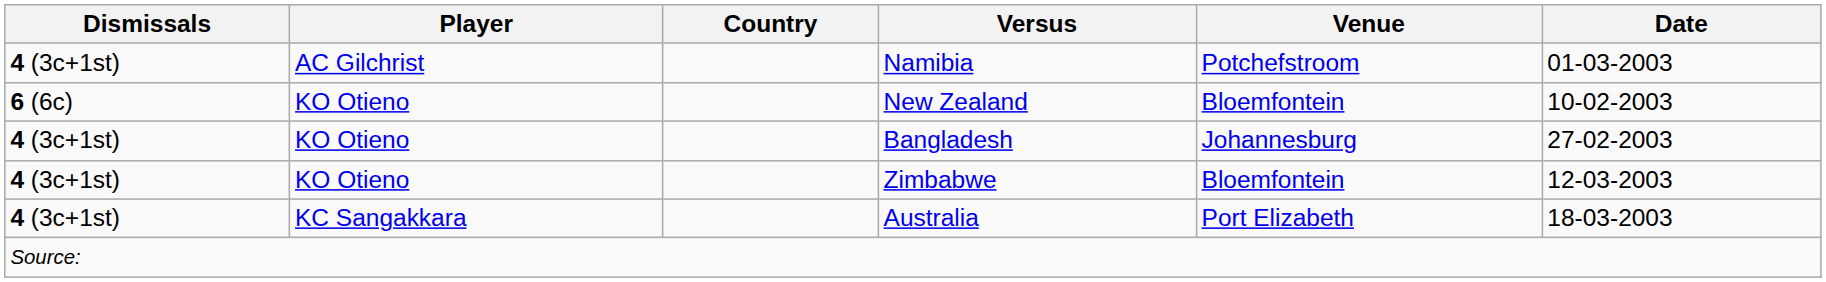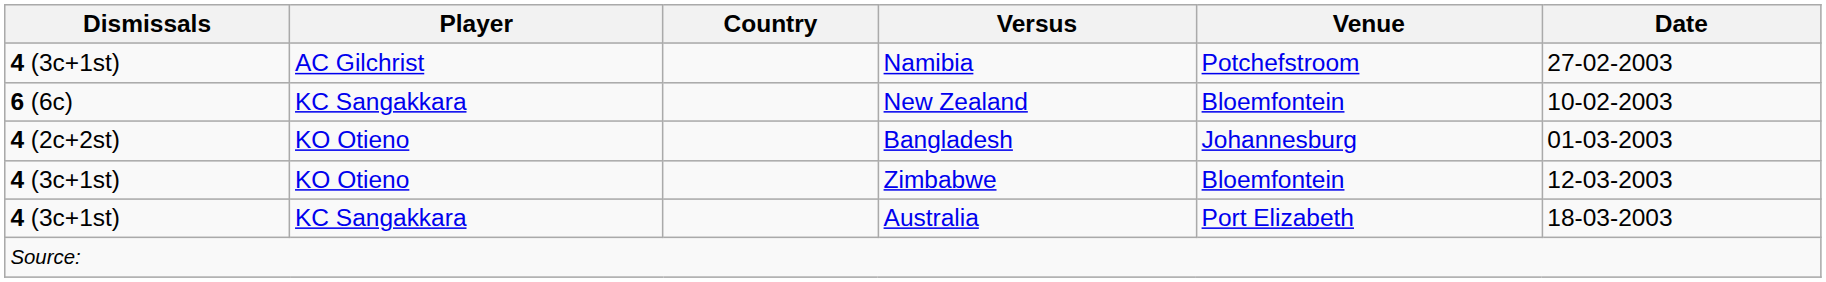Namibia | Date: 01-03-2003 -> 27-02-2003
New Zealand | Player: KO Otieno -> KC Sangakkara
Bangladesh | Dismissals: 4 (3c+1st) -> 4 (2c+2st)
Bangladesh | Date: 27-02-2003 -> 01-03-2003
